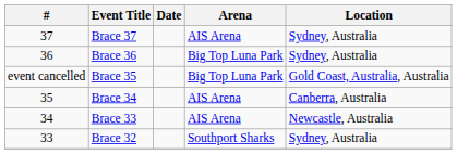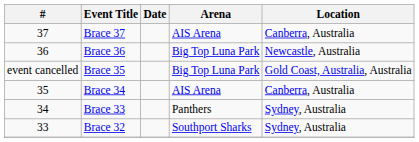Brace 37 | Location: Sydney, Australia -> Canberra, Australia
Brace 36 | Location: Sydney, Australia -> Newcastle, Australia
Brace 33 | Arena: AIS Arena -> Panthers
Brace 33 | Location: Newcastle, Australia -> Sydney, Australia
